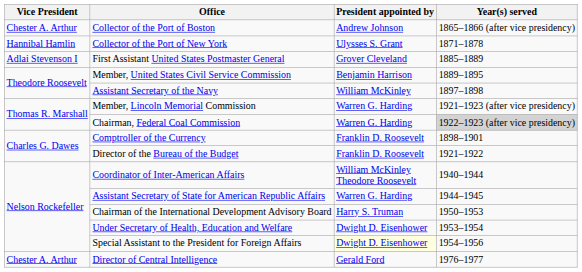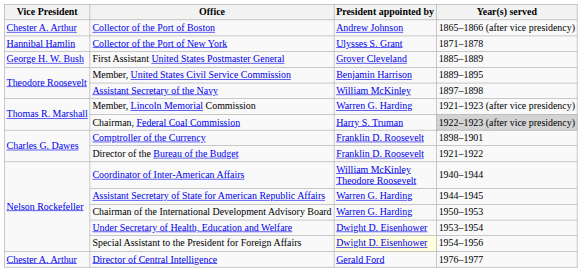First Assistant United States Postmaster General | Vice President: Adlai Stevenson I -> George H. W. Bush
Chairman, Federal Coal Commission | President appointed by: Warren G. Harding -> Harry S. Truman
Chairman of the International Development Advisory Board | President appointed by: Harry S. Truman -> Warren G. Harding
